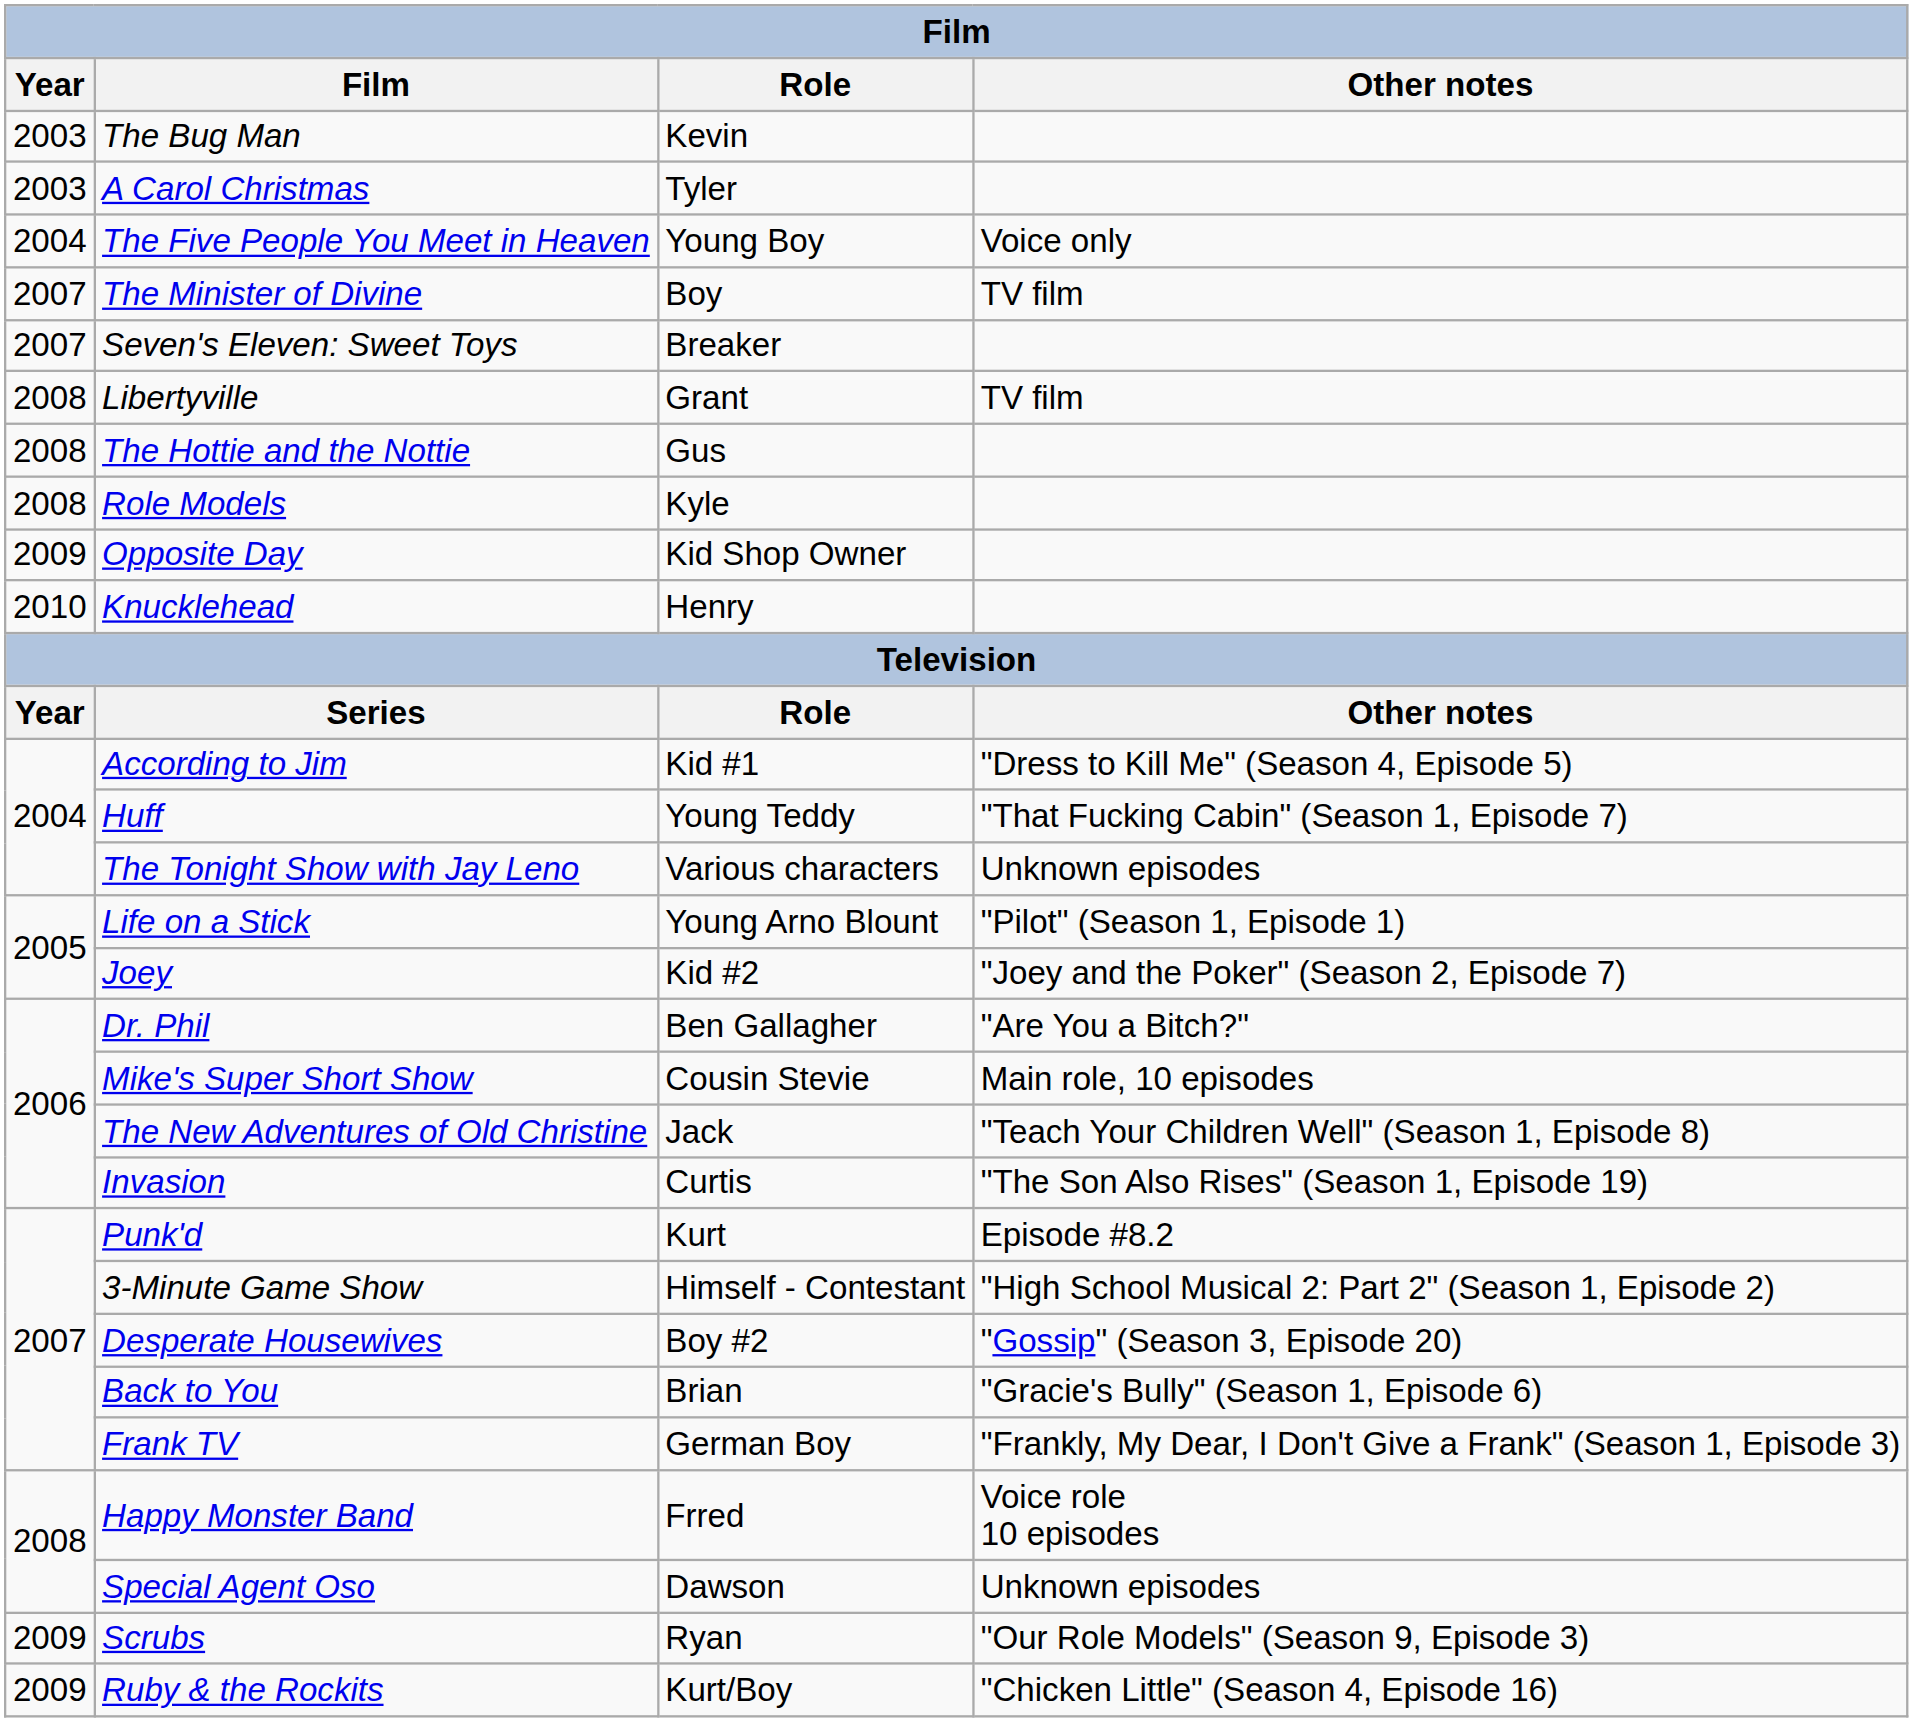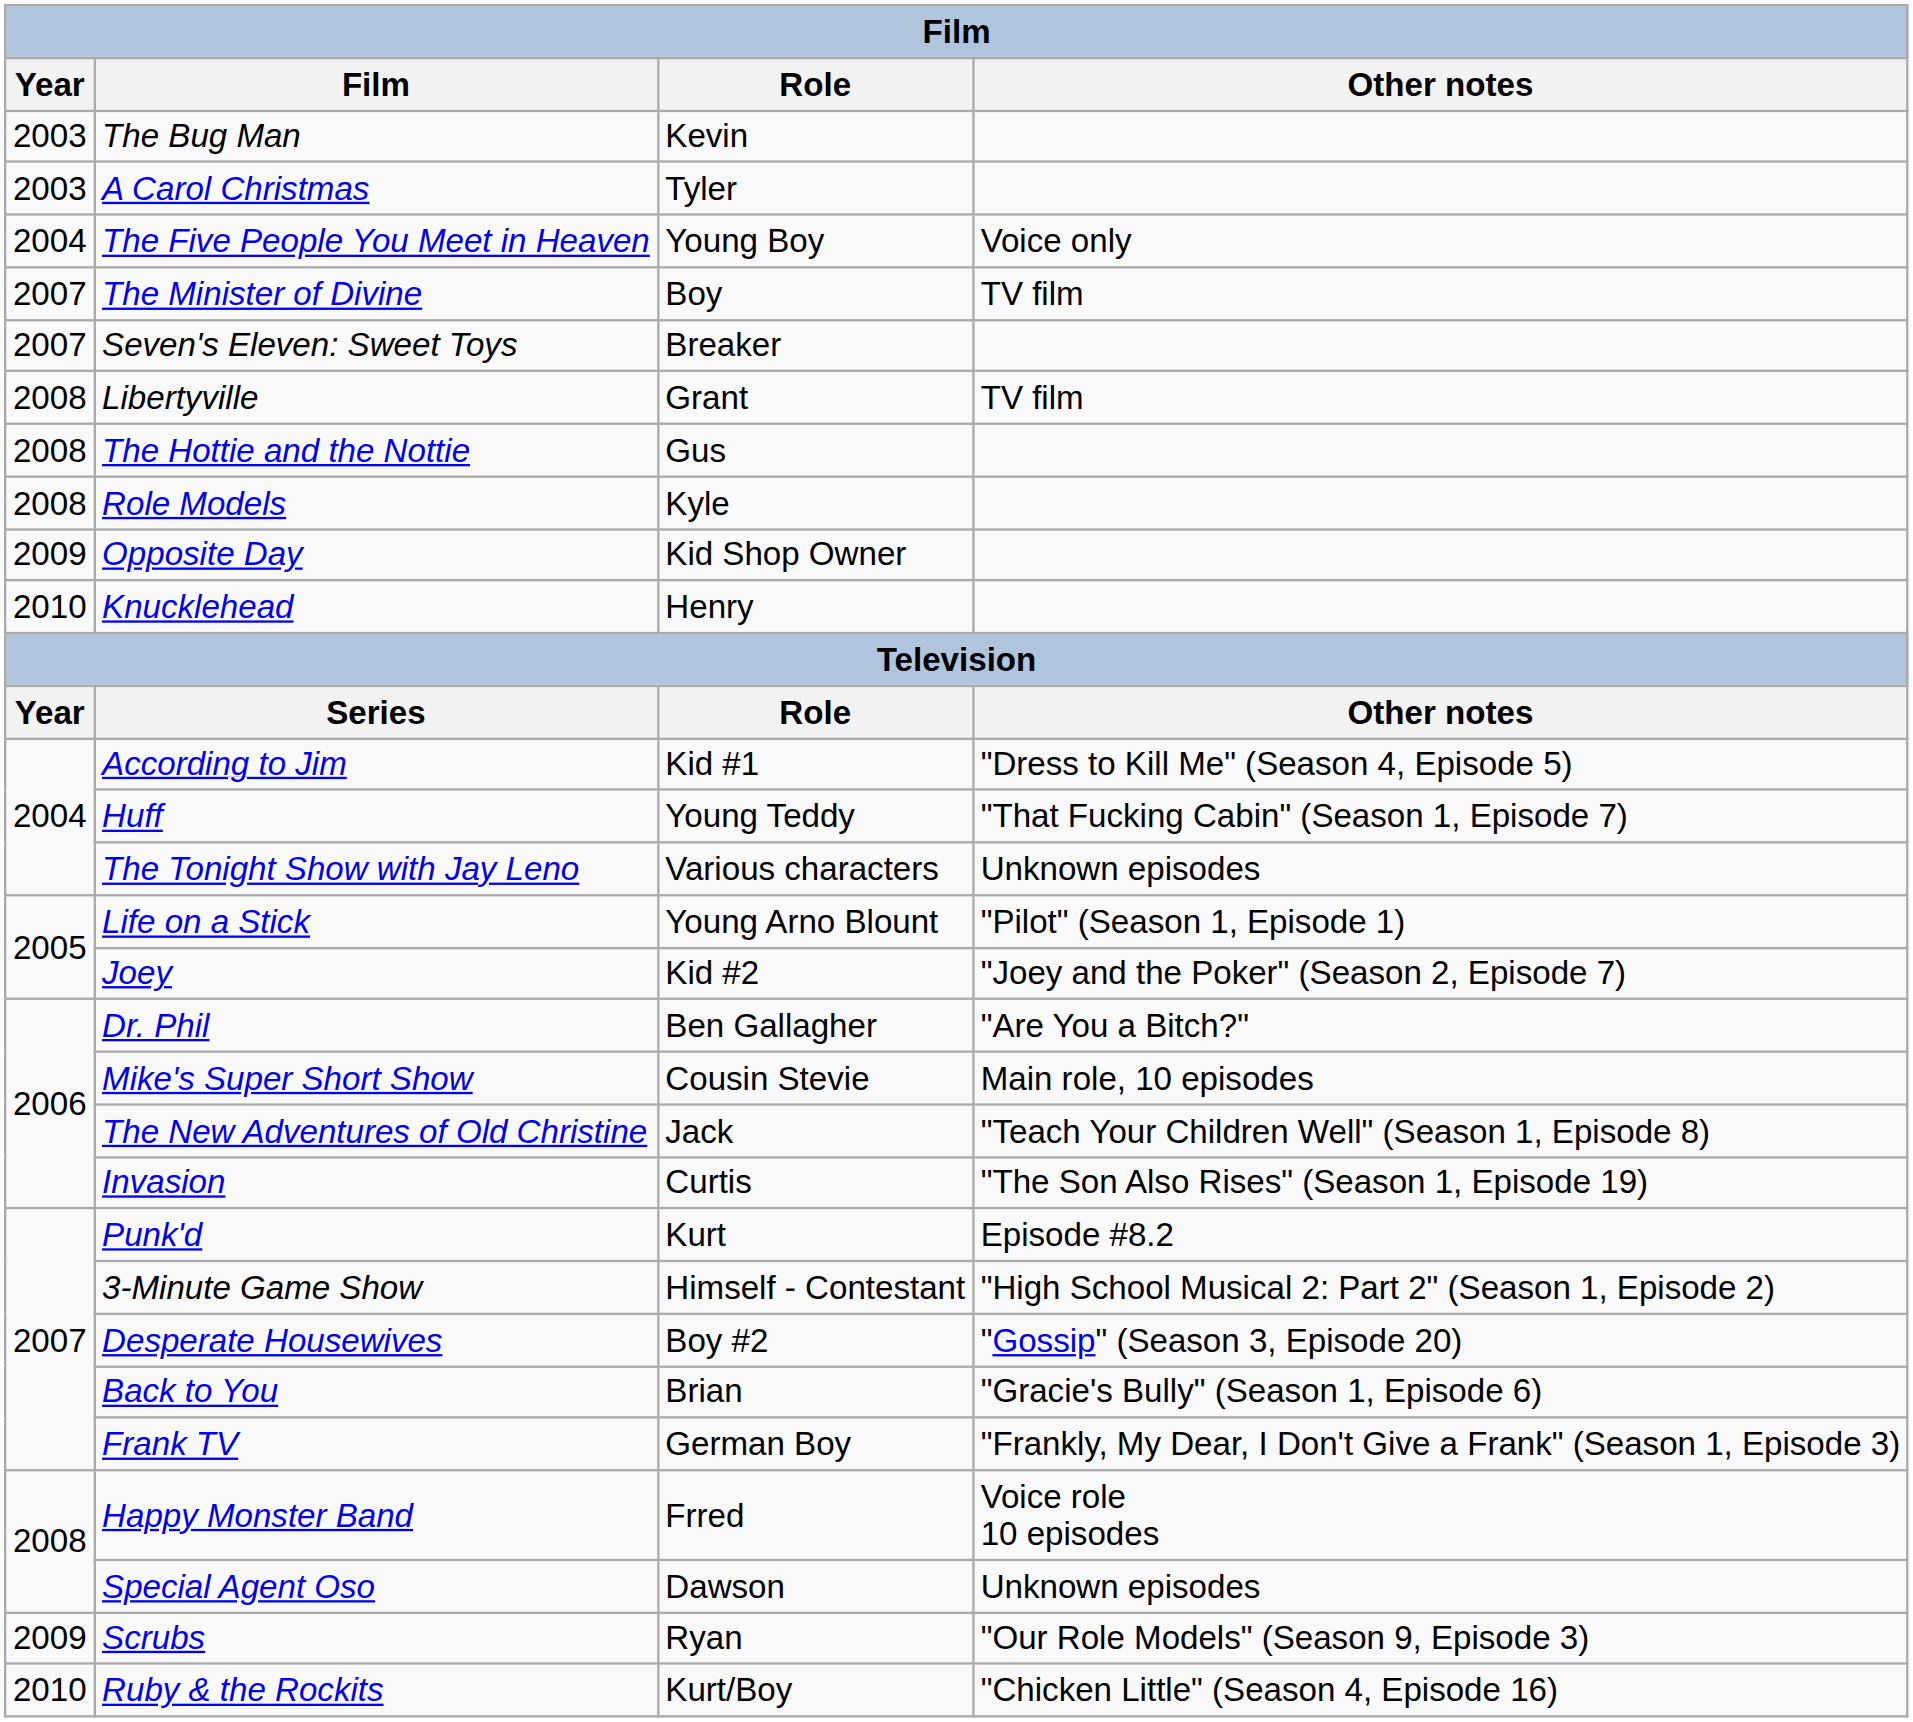Ruby & the Rockits | Year: 2009 -> 2010
